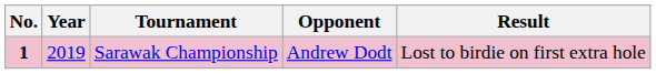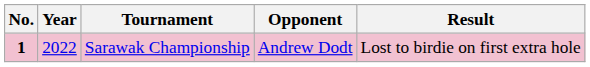Sarawak Championship | Year: 2019 -> 2022
